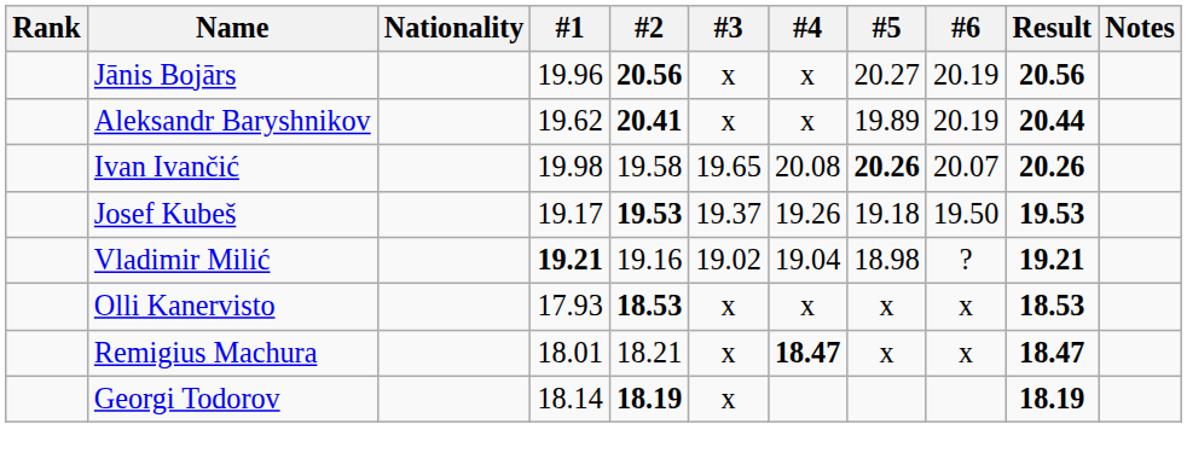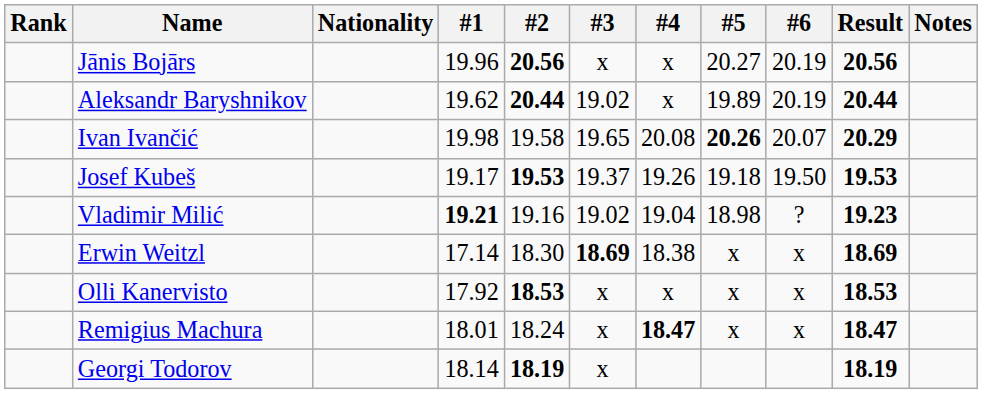Aleksandr Baryshnikov | #2: 20.41 -> 20.44
Aleksandr Baryshnikov | #3: x -> 19.02
Ivan Ivančić | Result: 20.26 -> 20.29
Vladimir Milić | Result: 19.21 -> 19.23
+ row: Erwin Weitzl | 17.14 | 18.30 | 18.69 | 18.38 | x | x | 18.69
Olli Kanervisto | #1: 17.93 -> 17.92
Remigius Machura | #2: 18.21 -> 18.24
